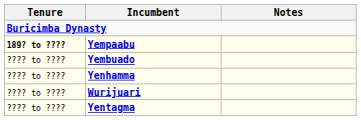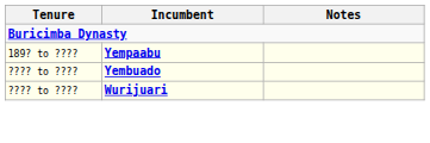Yempaabu | Tenure: bold -> normal
- row: ???? to ???? | Yenhamma
- row: ???? to ???? | Yentagma
